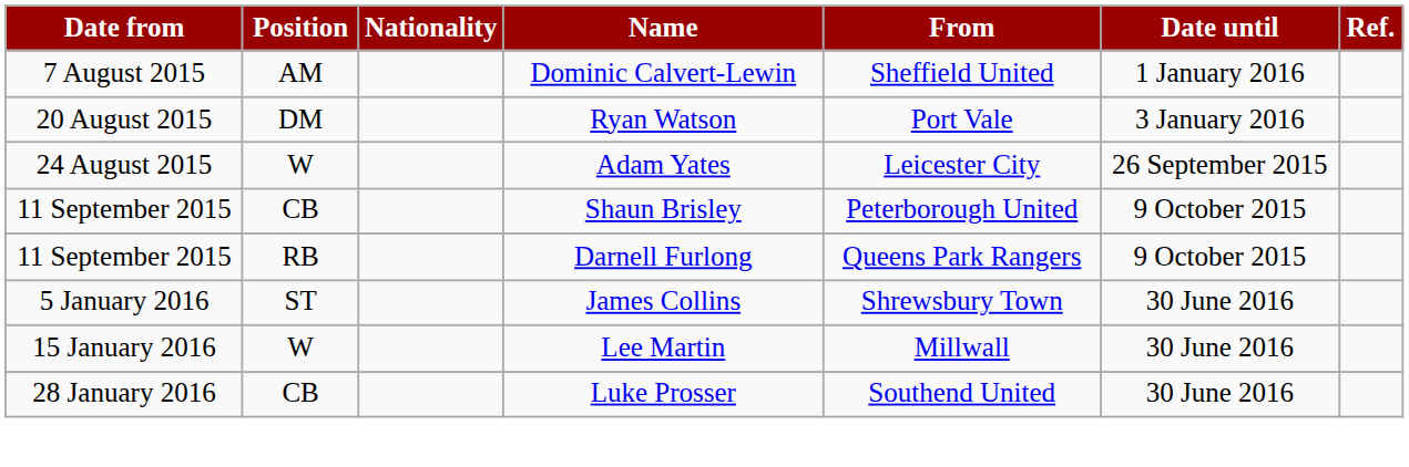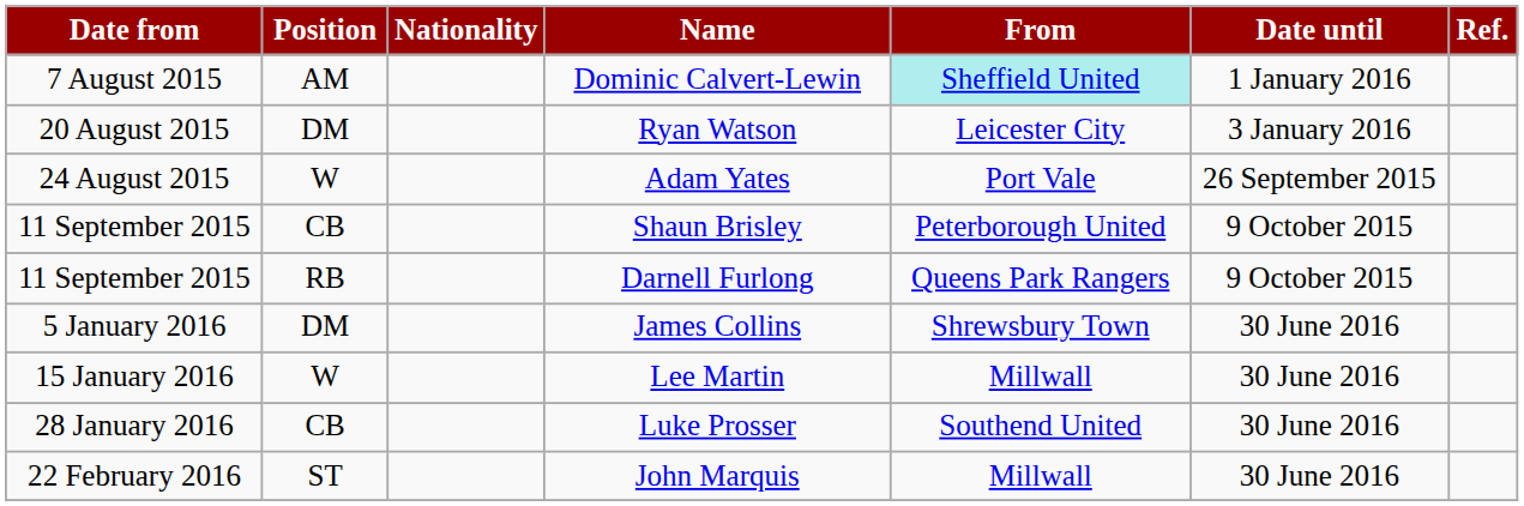Dominic Calvert-Lewin | From: no background -> paleturquoise background
Ryan Watson | From: Port Vale -> Leicester City
Adam Yates | From: Leicester City -> Port Vale
James Collins | Position: ST -> DM
+ row: 22 February 2016 | ST | John Marquis | Millwall | 30 June 2016
